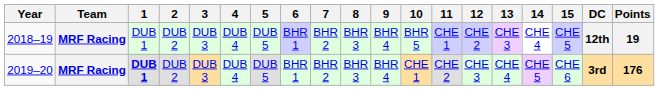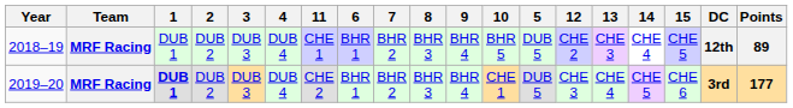columns swapped: 5 <-> 11
2018–19 | Points: 19 -> 89
2019–20 | Points: 176 -> 177
